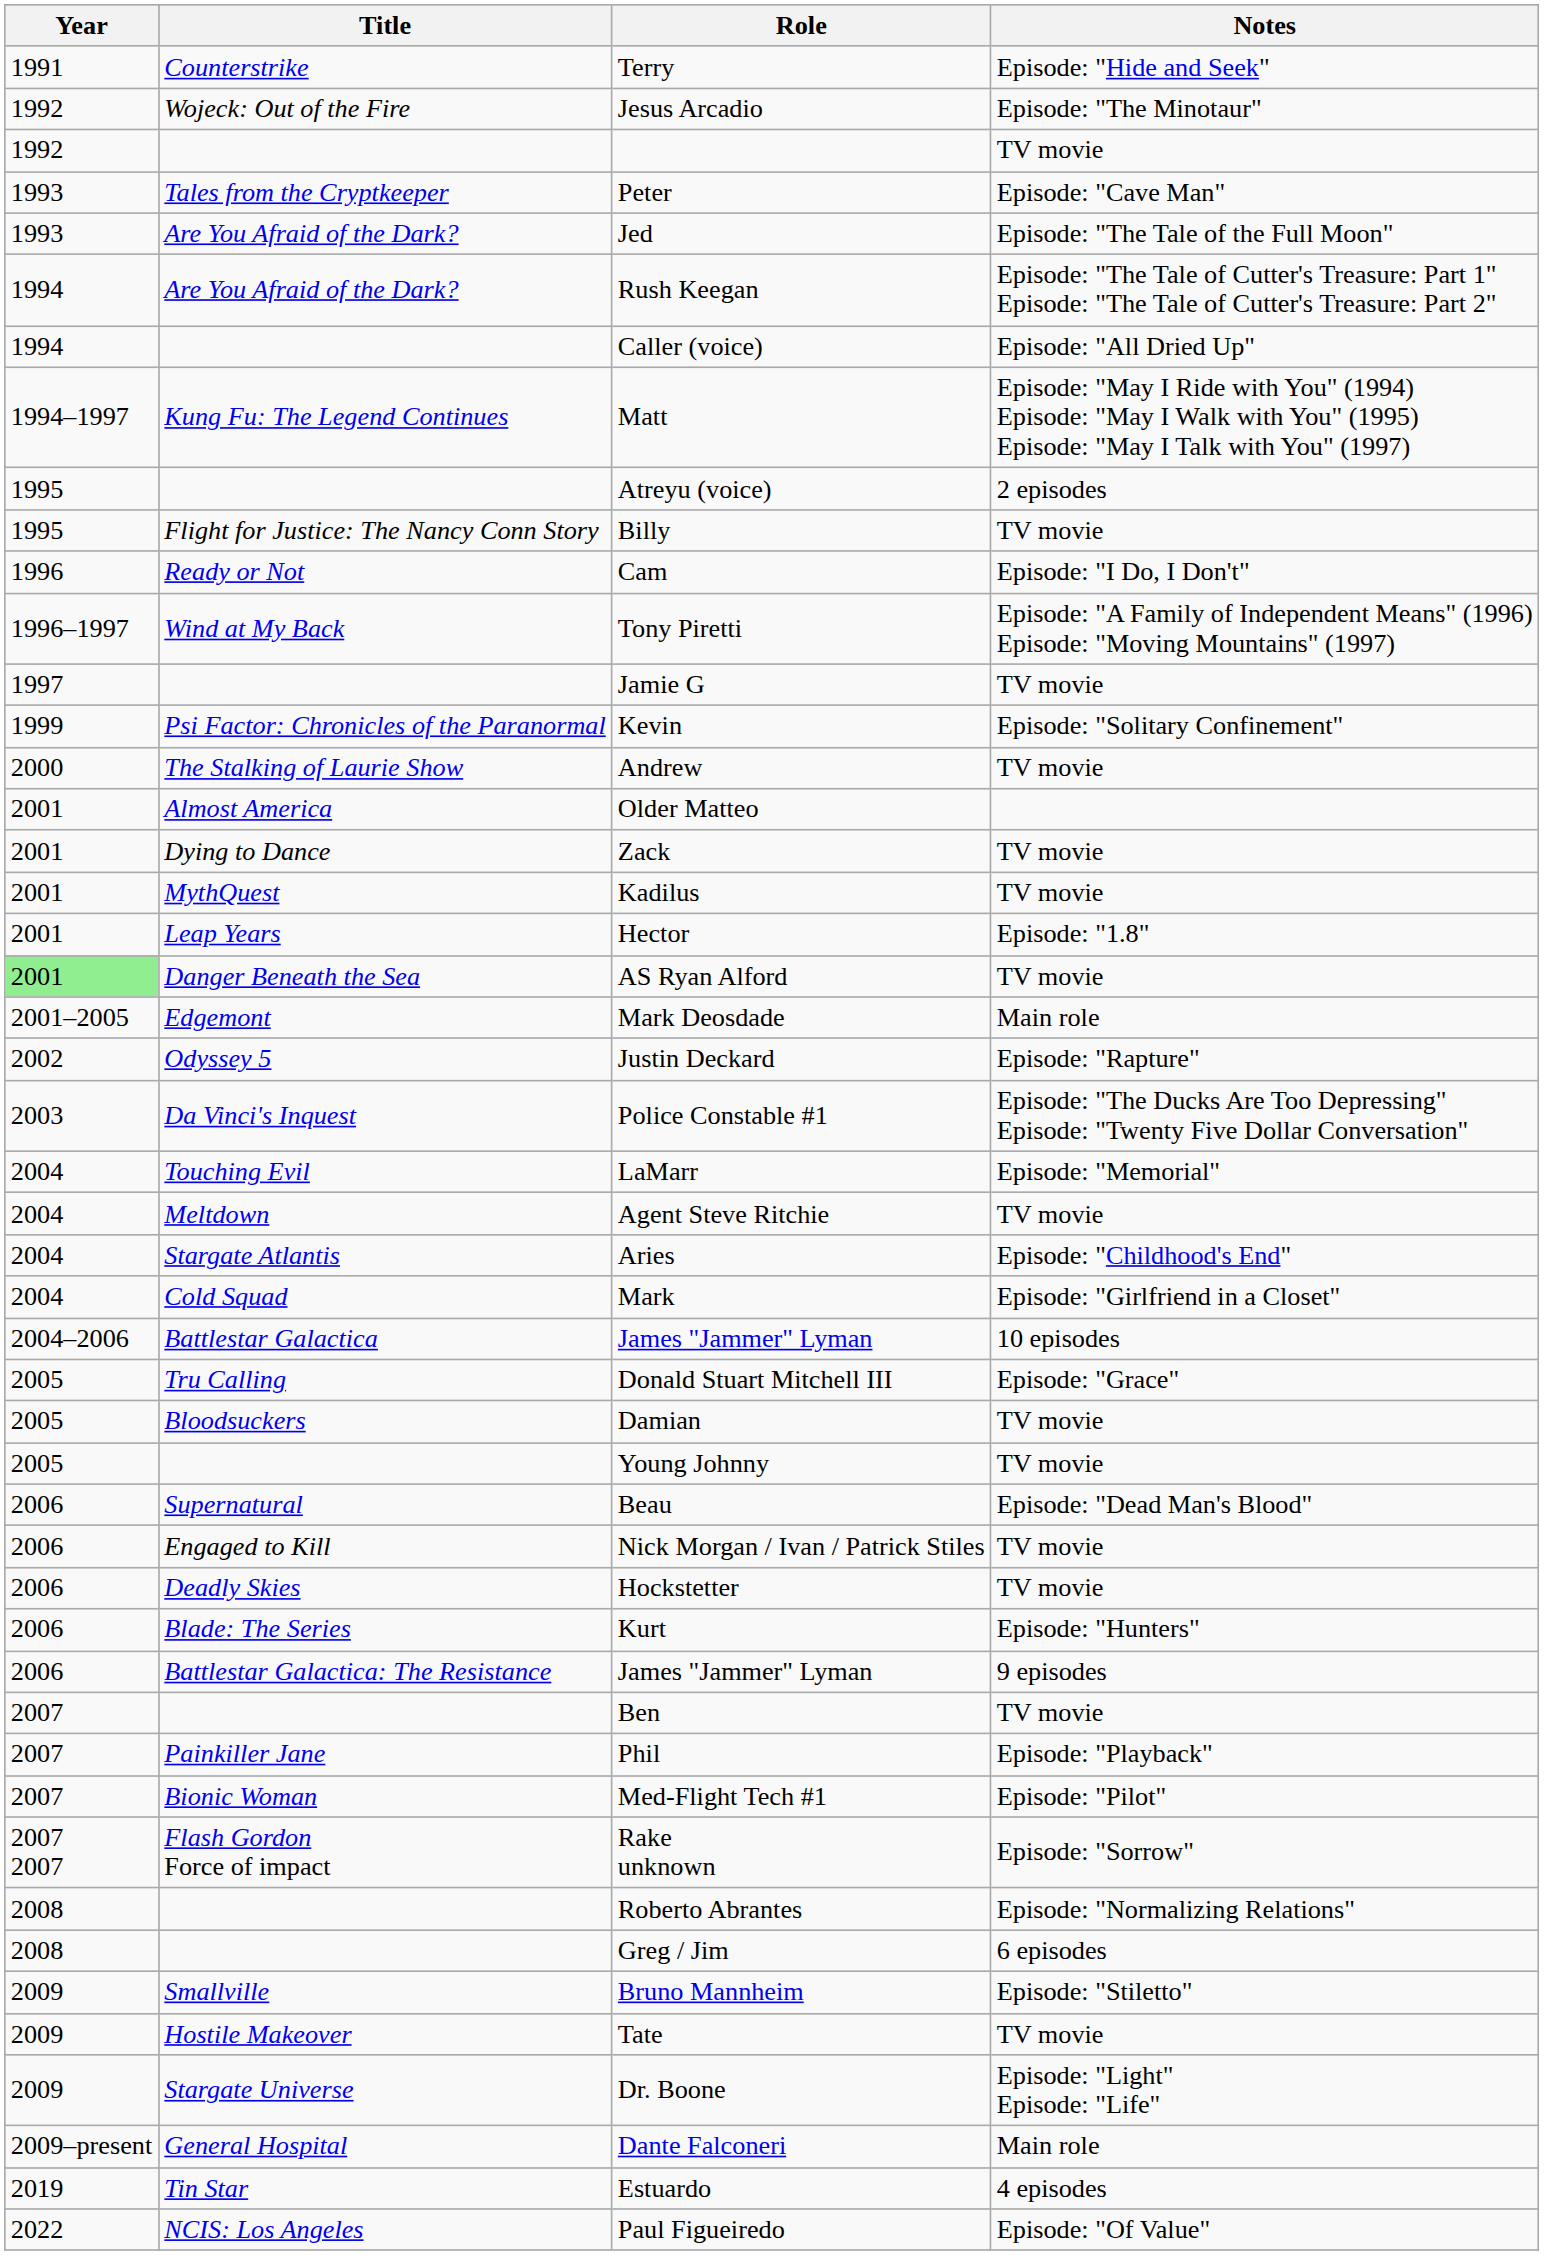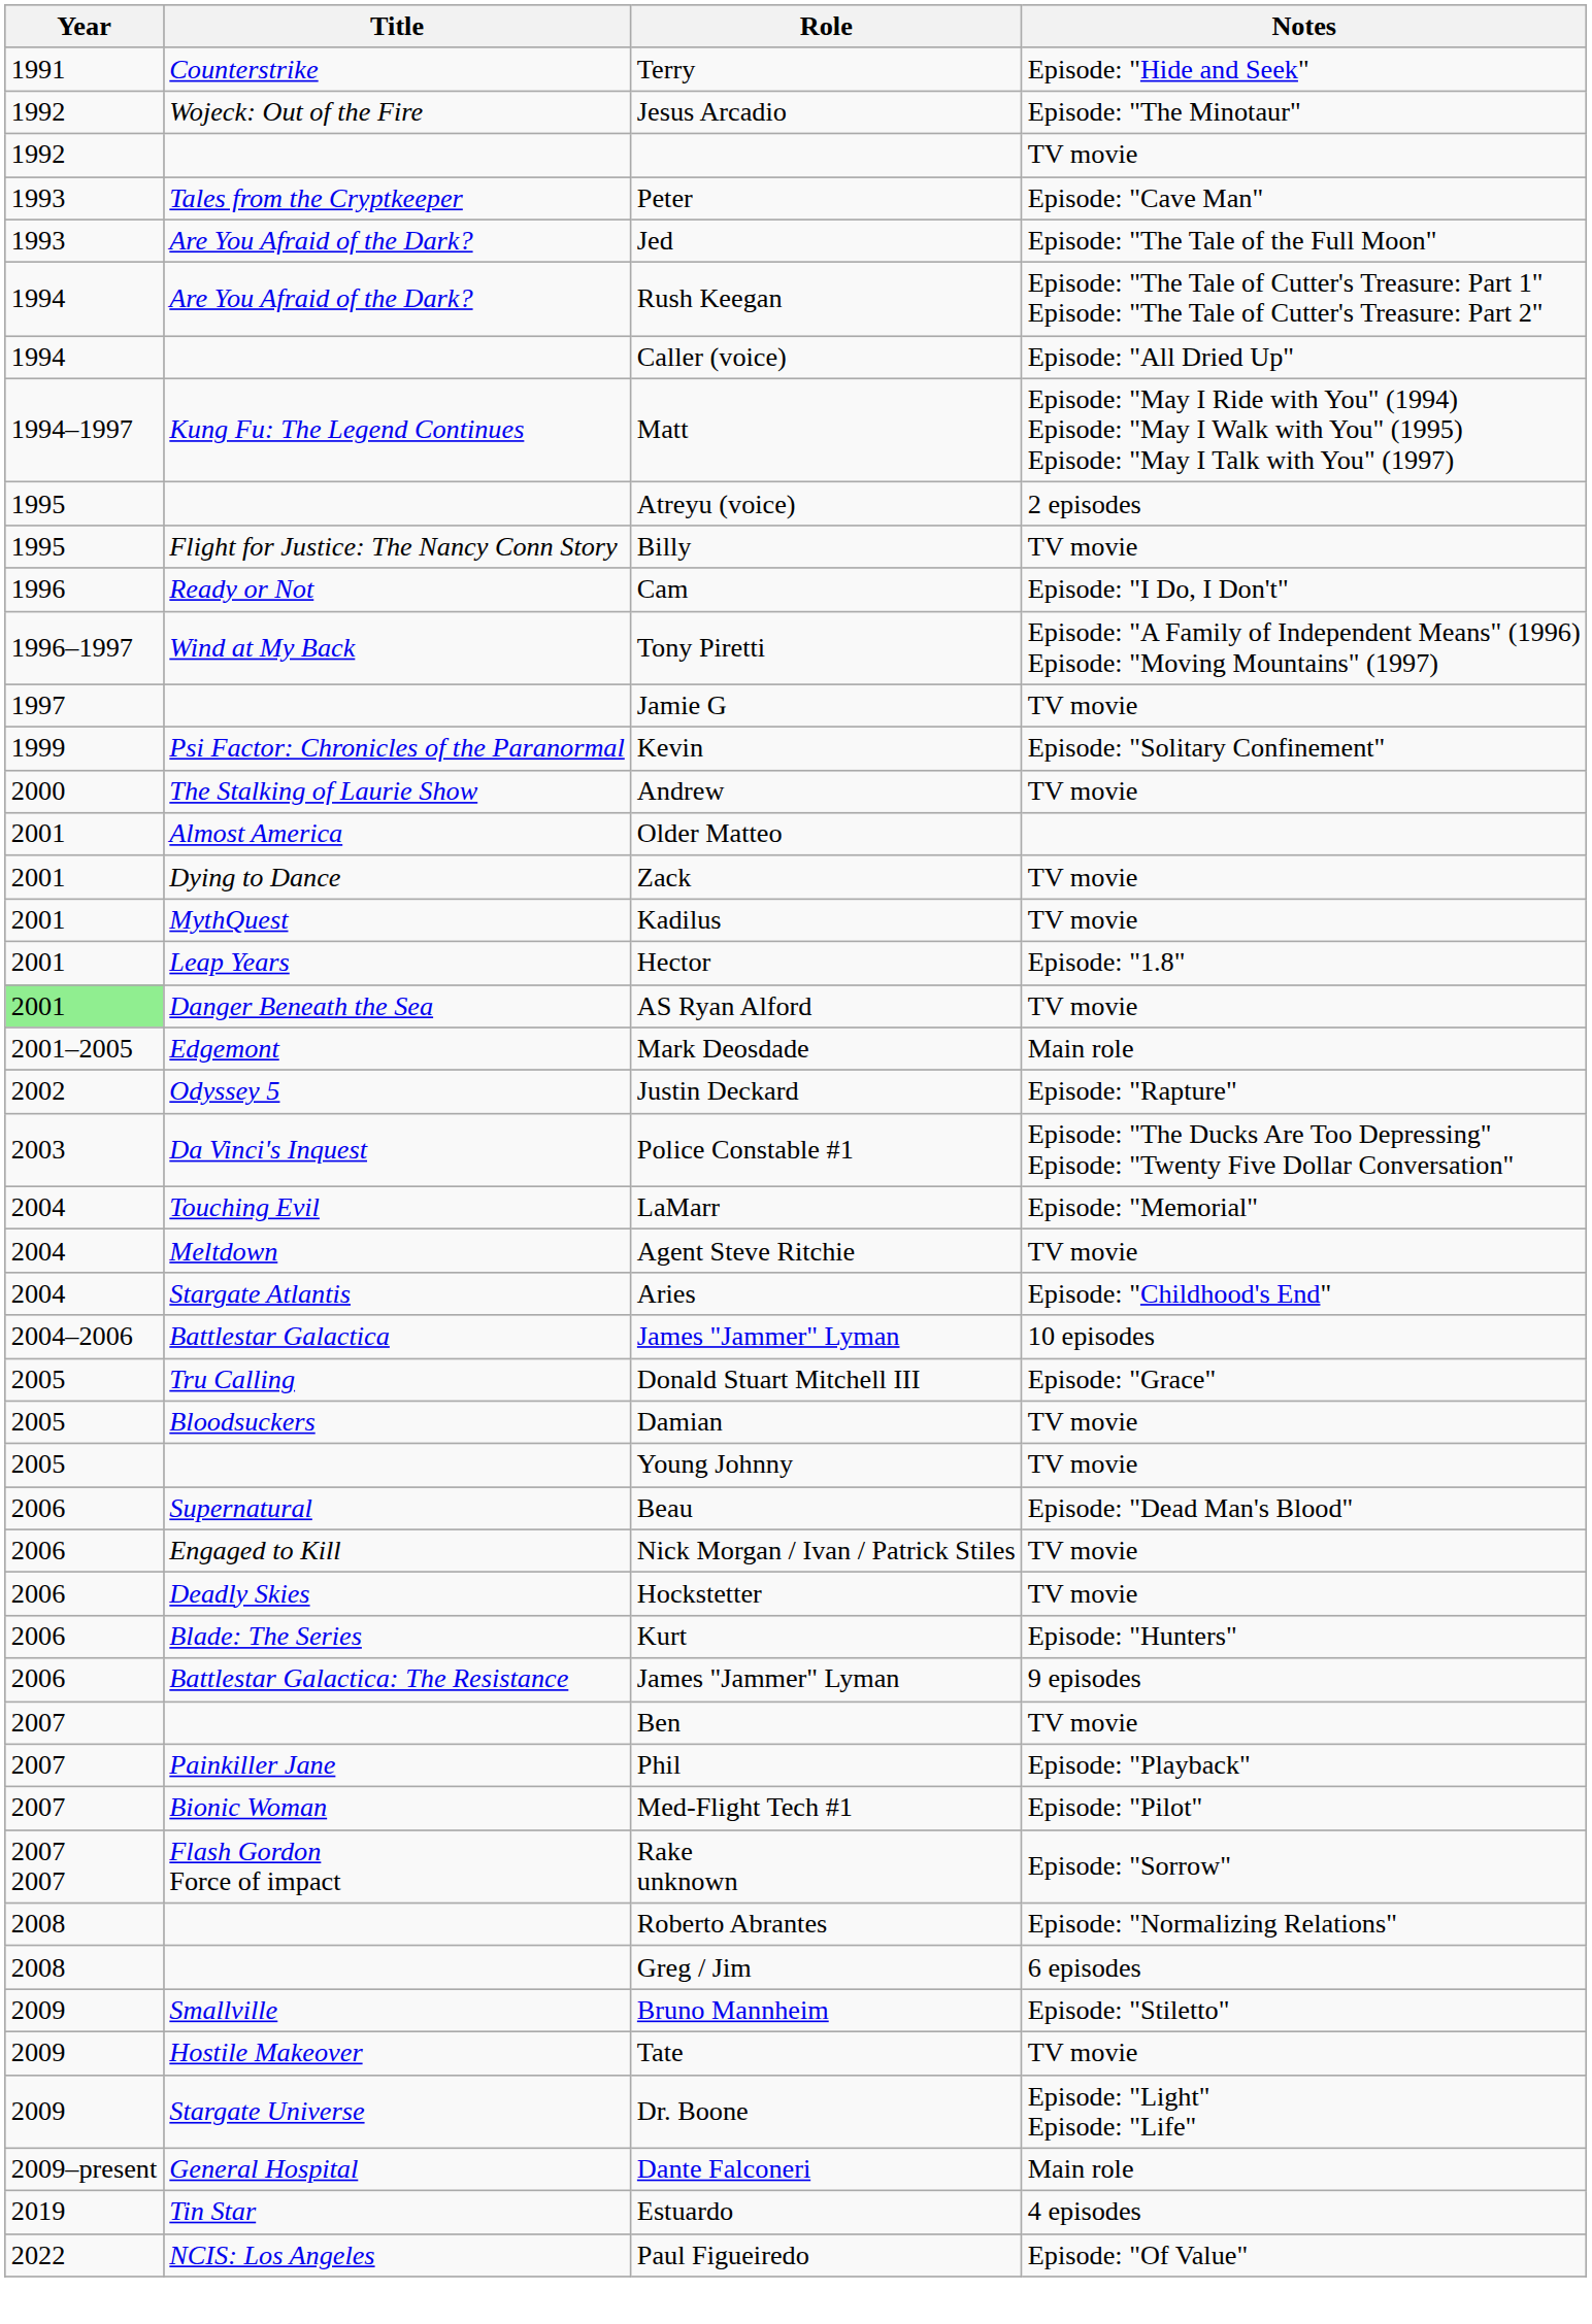- row: 2004 | Cold Squad | Mark | Episode: "Girlfriend in a Closet"
